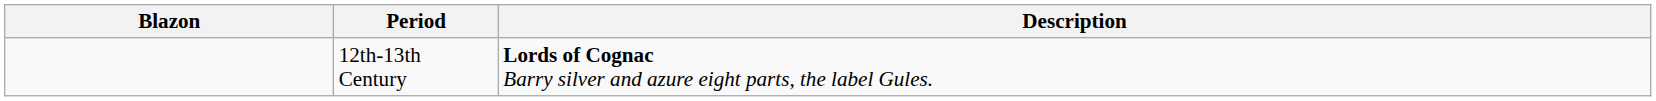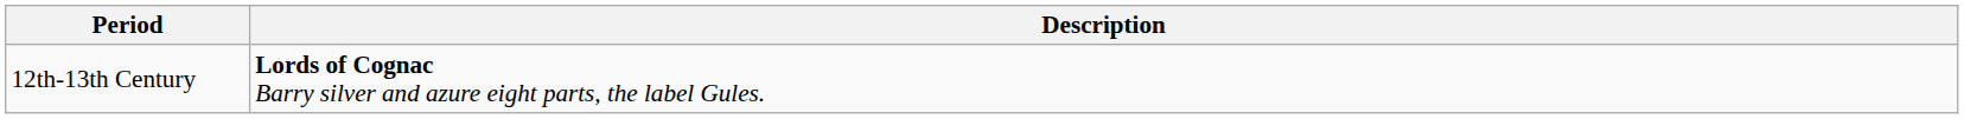- column: Blazon
